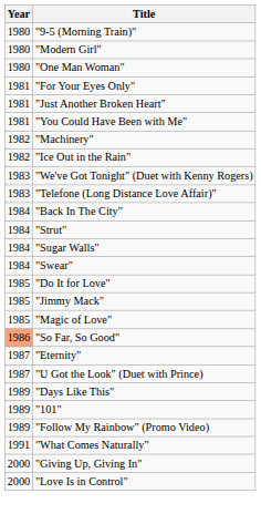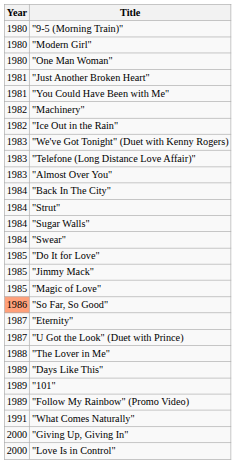- row: 1981 | "For Your Eyes Only"
+ row: 1983 | "Almost Over You"
+ row: 1988 | "The Lover in Me"
